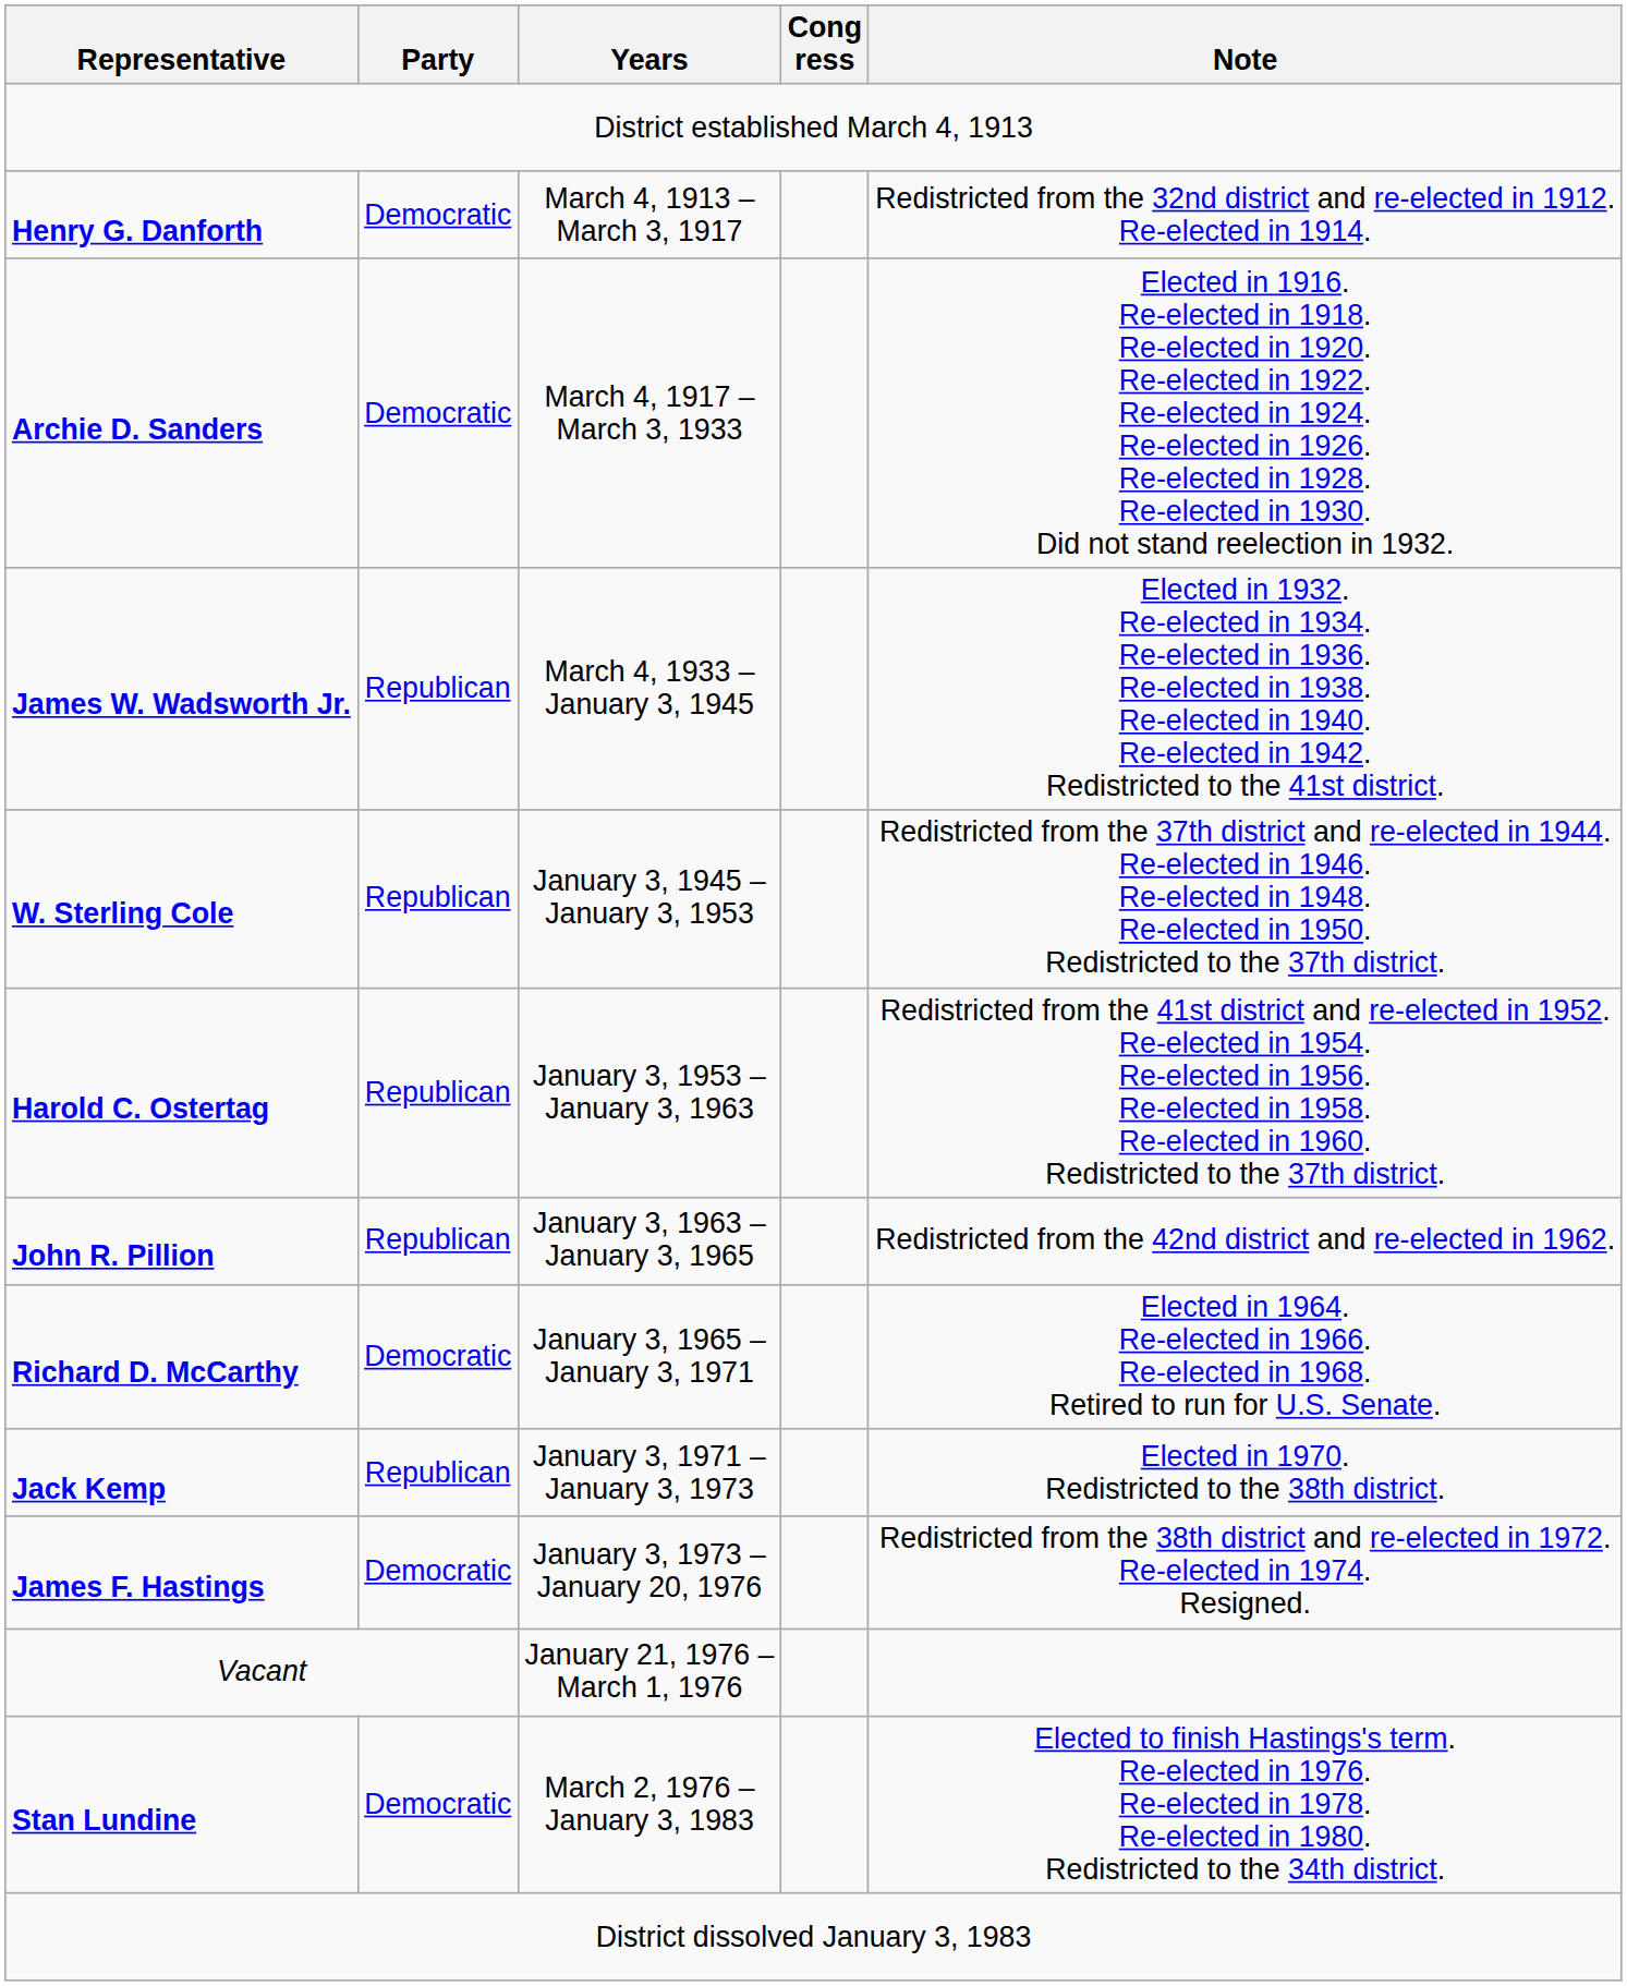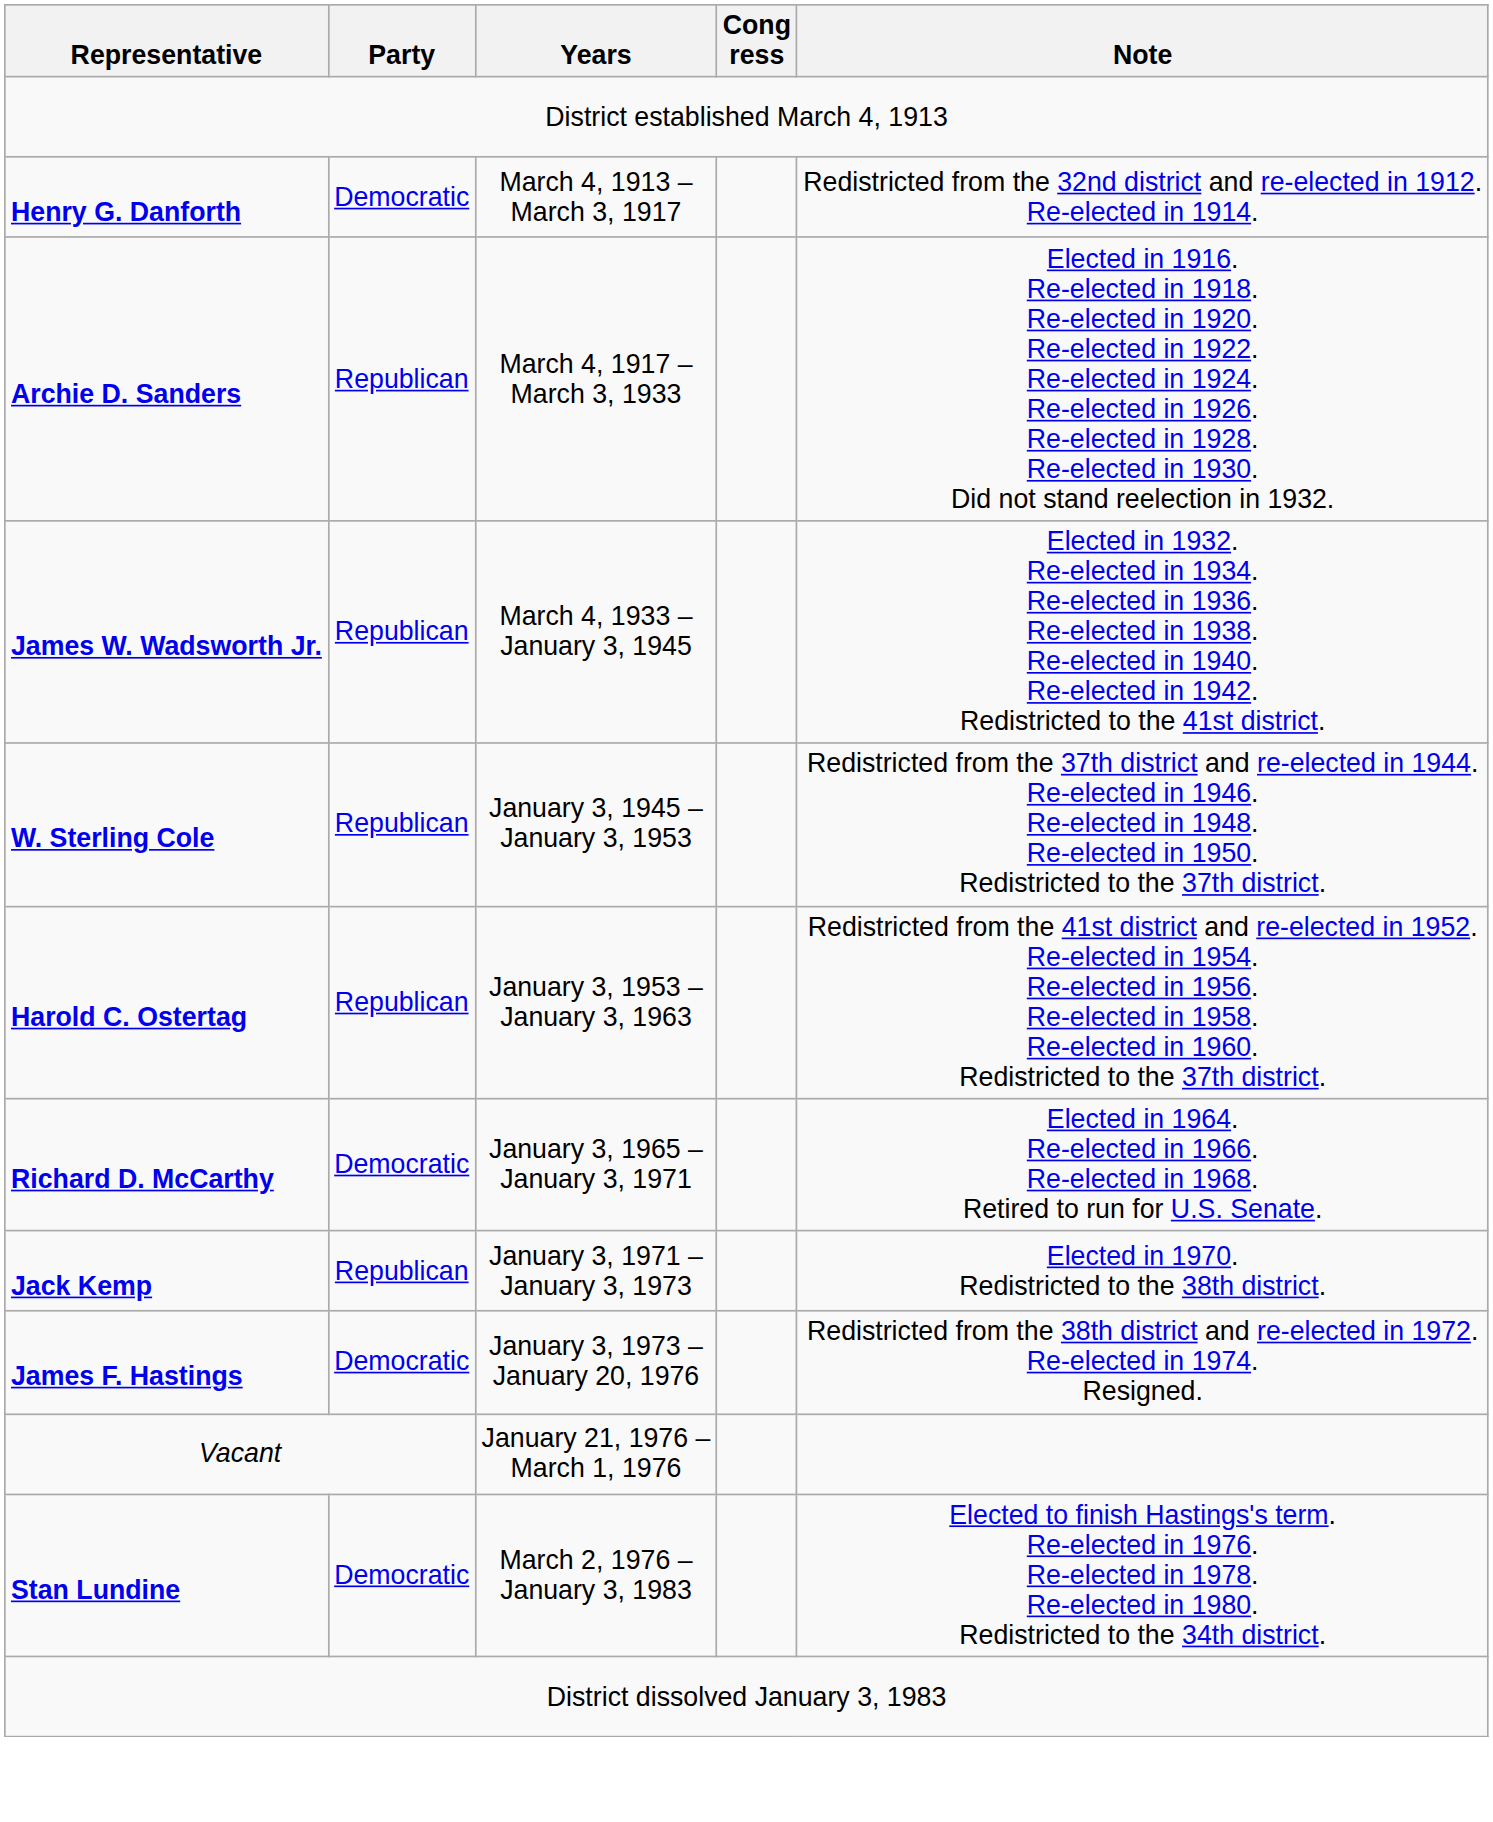Archie D. Sanders | Party: Democratic -> Republican
- row: John R. Pillion | Republican | January 3, 1963 – January 3, 1965 | Redistricted from the 42nd district and re-elected in 1962.
